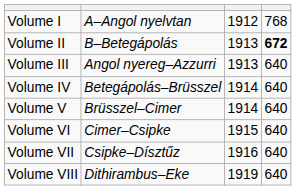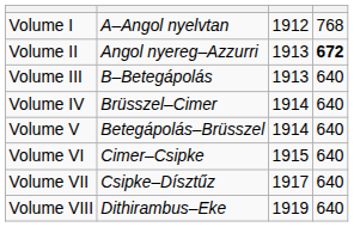Volume II | column 2: B–Betegápolás -> Angol nyereg–Azzurri
Volume III | column 2: Angol nyereg–Azzurri -> B–Betegápolás
Volume IV | column 2: Betegápolás–Brüsszel -> Brüsszel–Cimer
Volume V | column 2: Brüsszel–Cimer -> Betegápolás–Brüsszel
Volume VII | column 3: 1916 -> 1917
